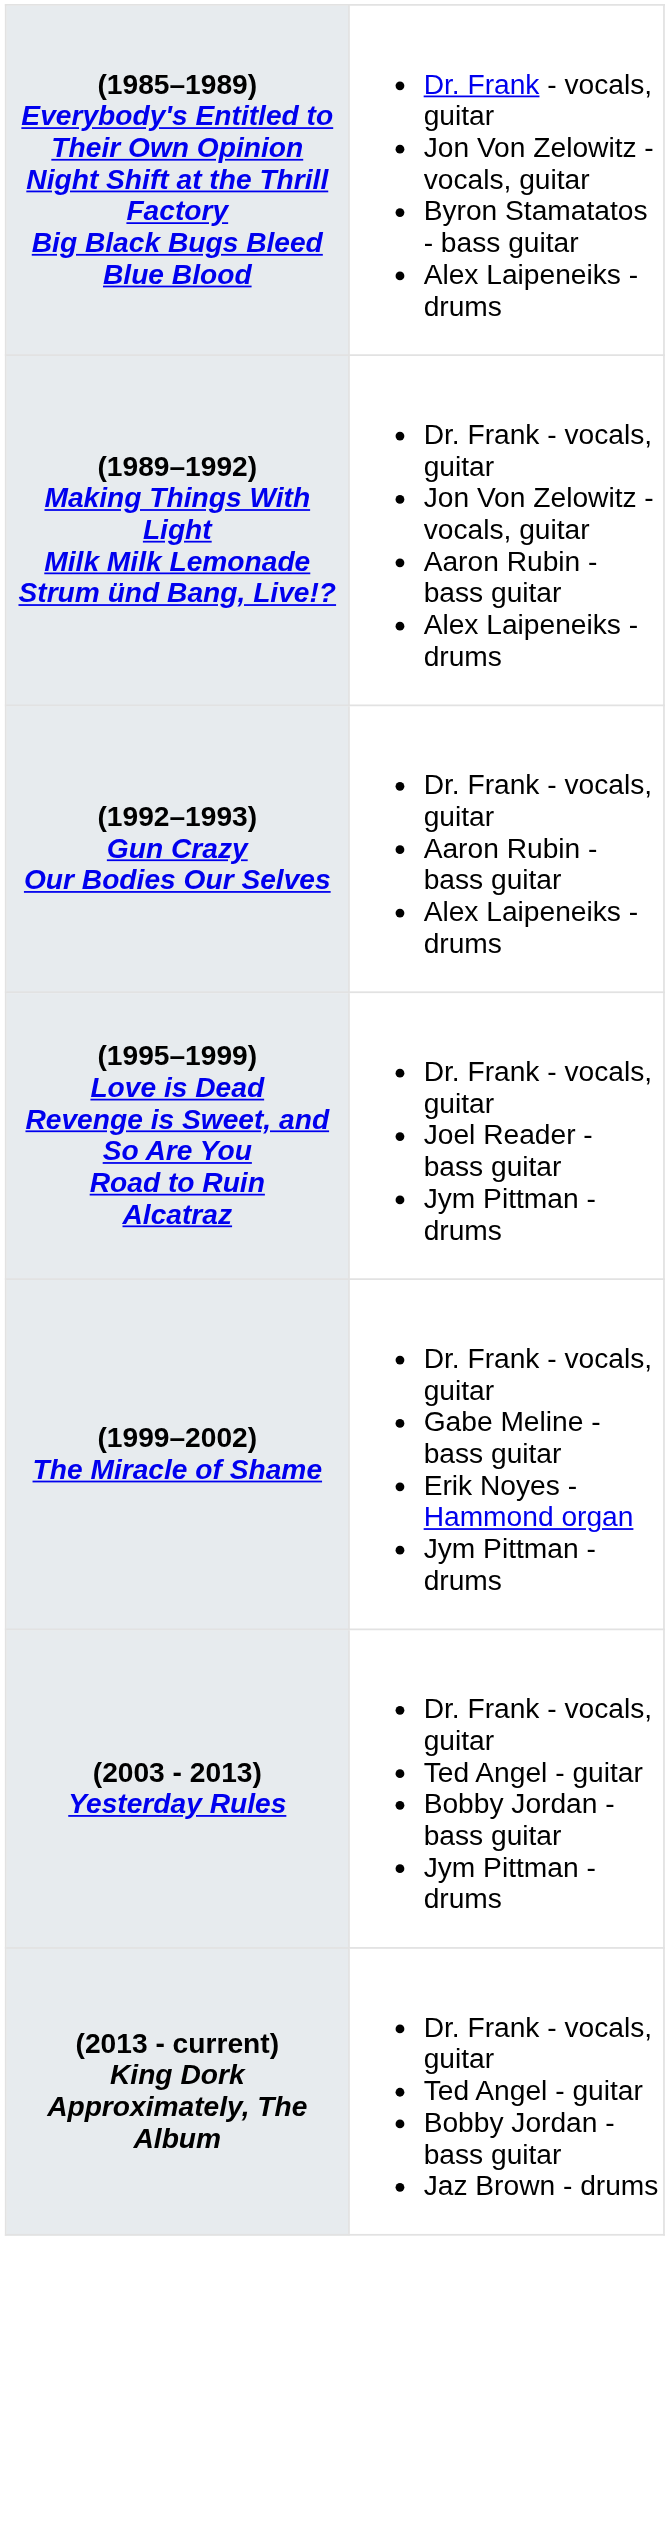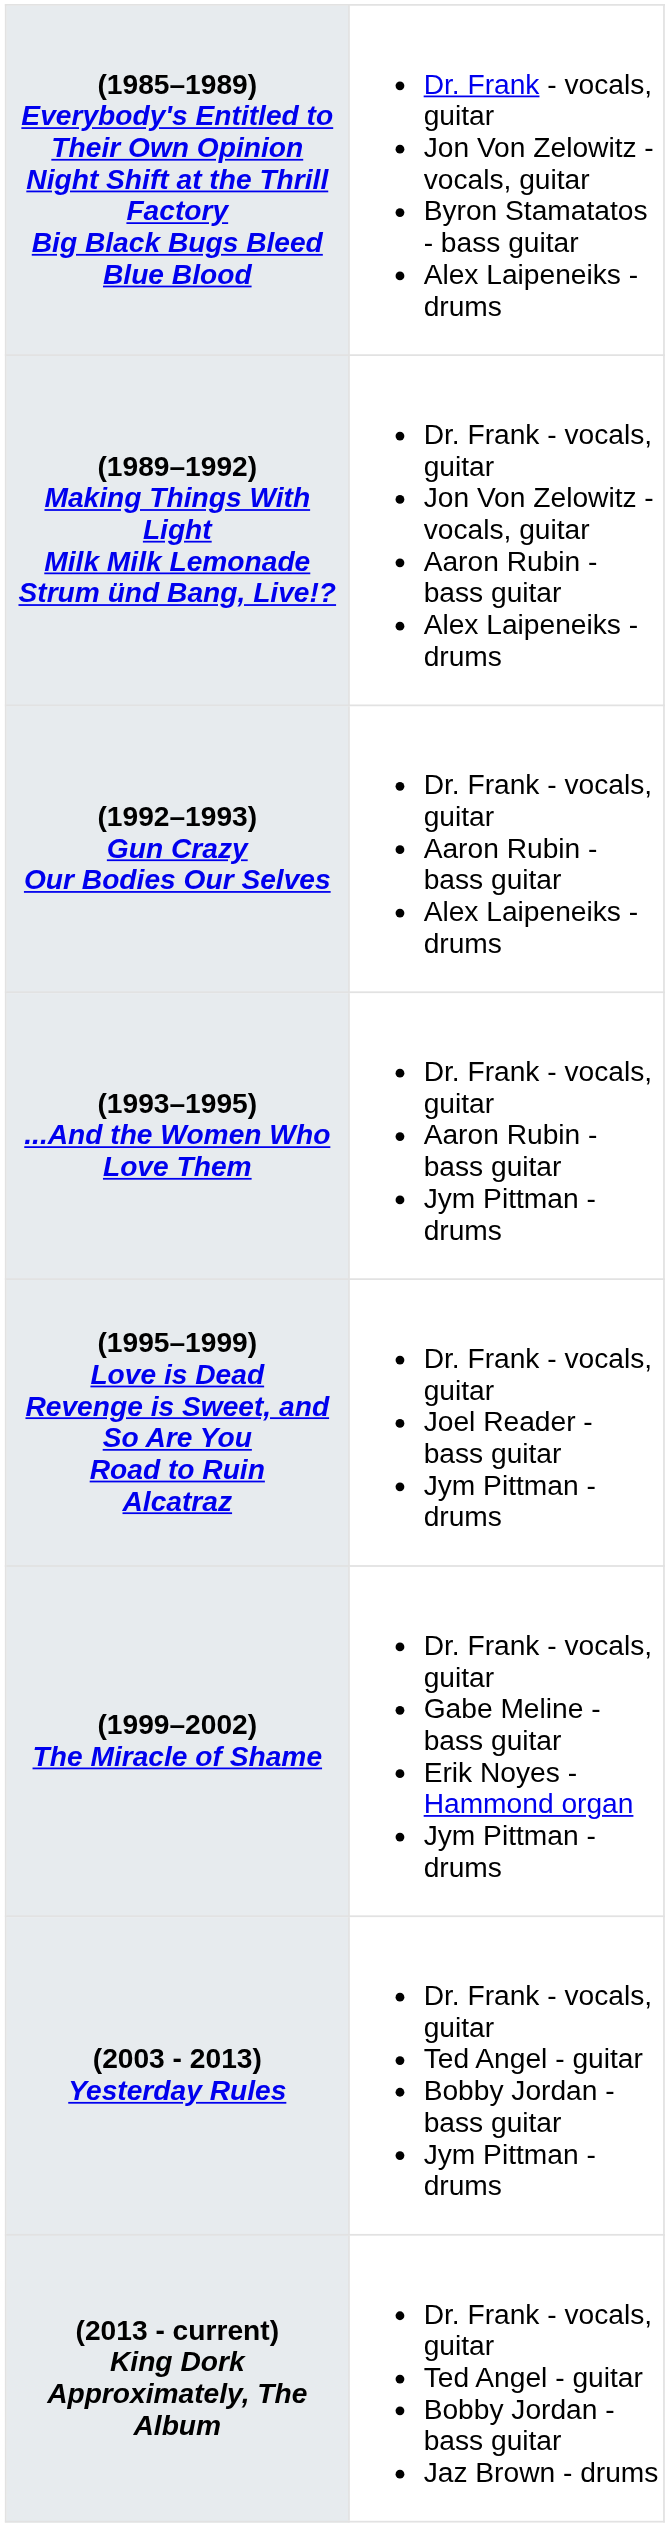+ row: (1993–1995) ...And the Women Who Love Them | Dr. Frank - vocals, guitar Aaron Rubin - bass guitar Jym Pittman - drums
